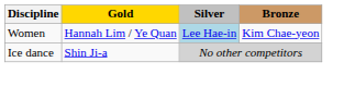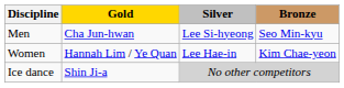+ row: Men | Cha Jun-hwan | Lee Si-hyeong | Seo Min-kyu
Women | Silver: lightblue background -> no background
